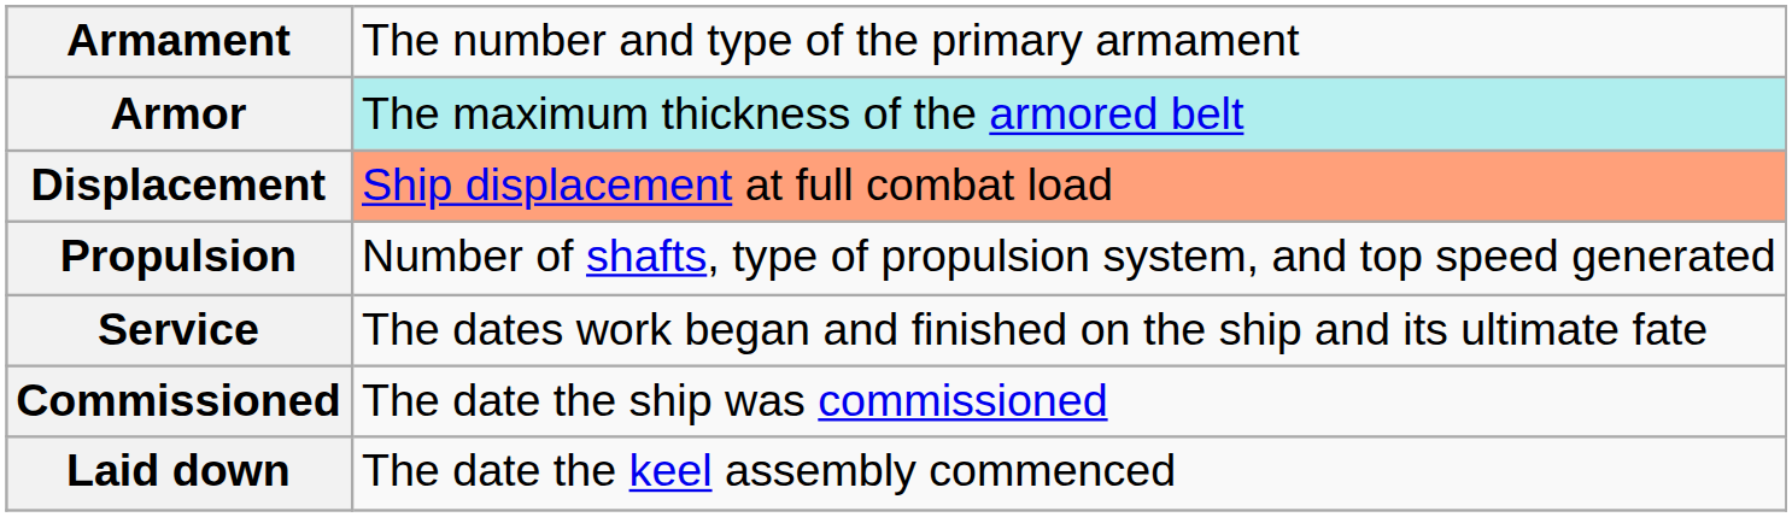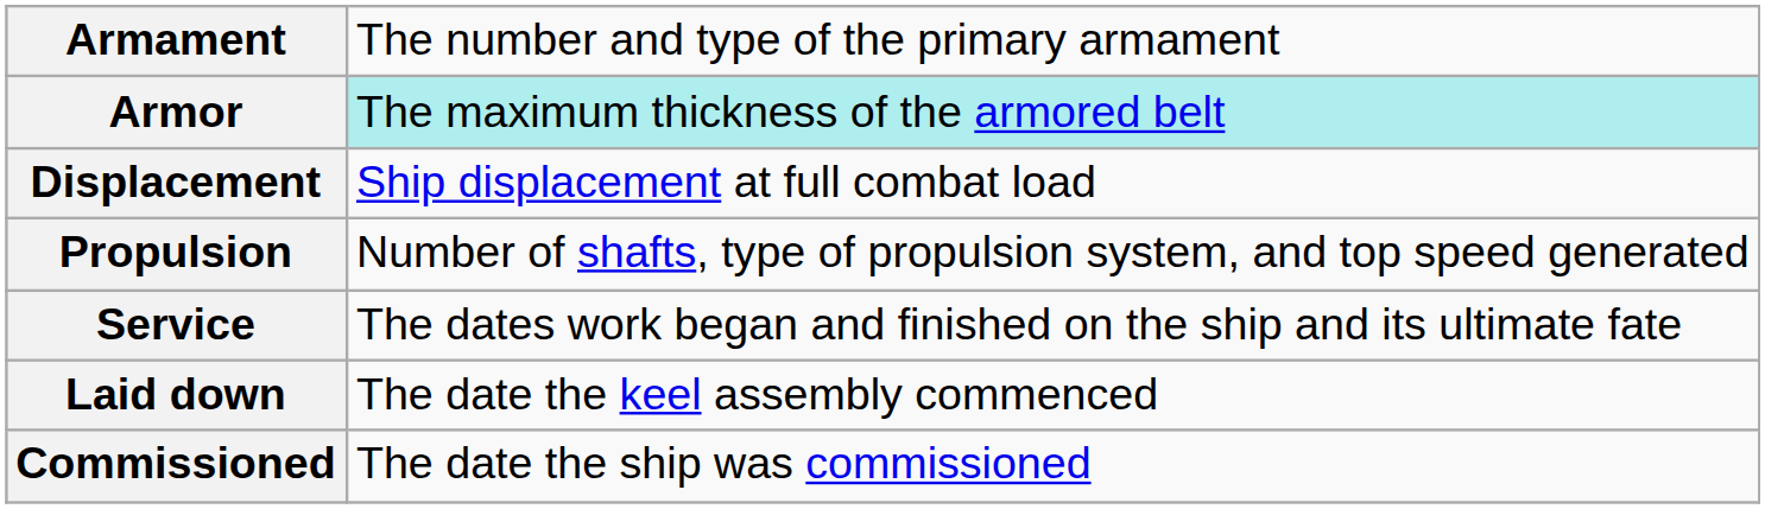Displacement | column 2: lightsalmon background -> no background
rows swapped: Laid down <-> Commissioned
